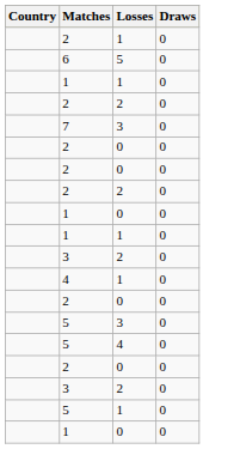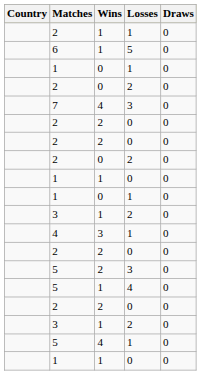+ column: Wins | 1 | 1 | 0 | 0 | 4 | 2 | 2 | 0 | 1 | 0 | 1 | 3 | 2 | 2 | 1 | 2 | 1 | 4 | 1
